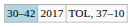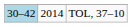TOL, 37–10 | column 2: 2017 -> 2014
